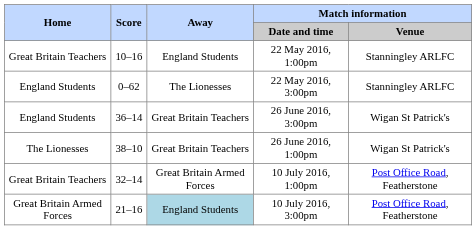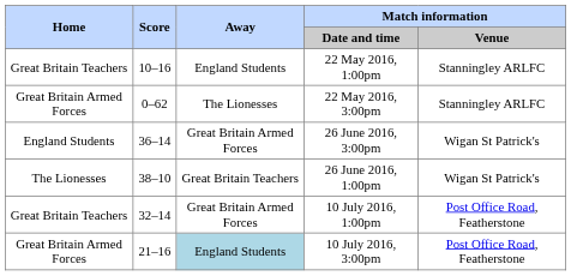22 May 2016, 3:00pm | Home: England Students -> Great Britain Armed Forces
26 June 2016, 3:00pm | Away: Great Britain Teachers -> Great Britain Armed Forces
